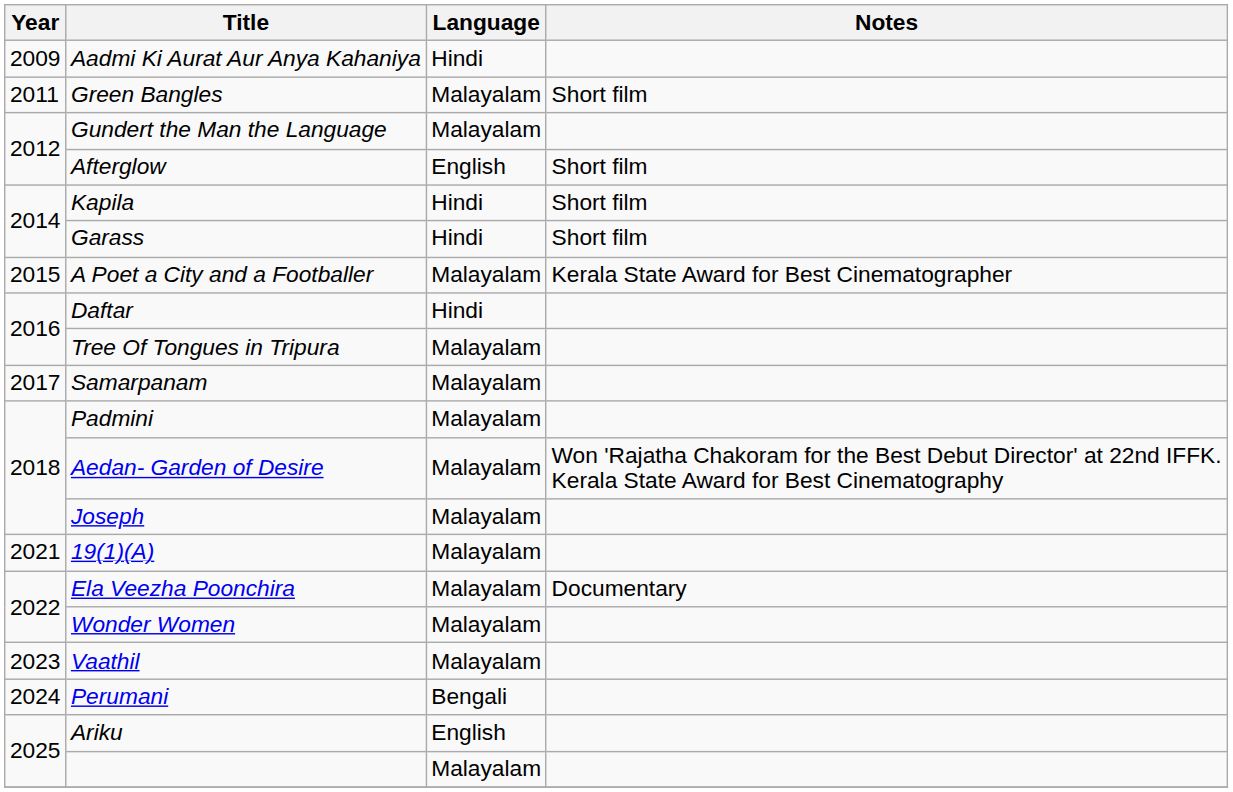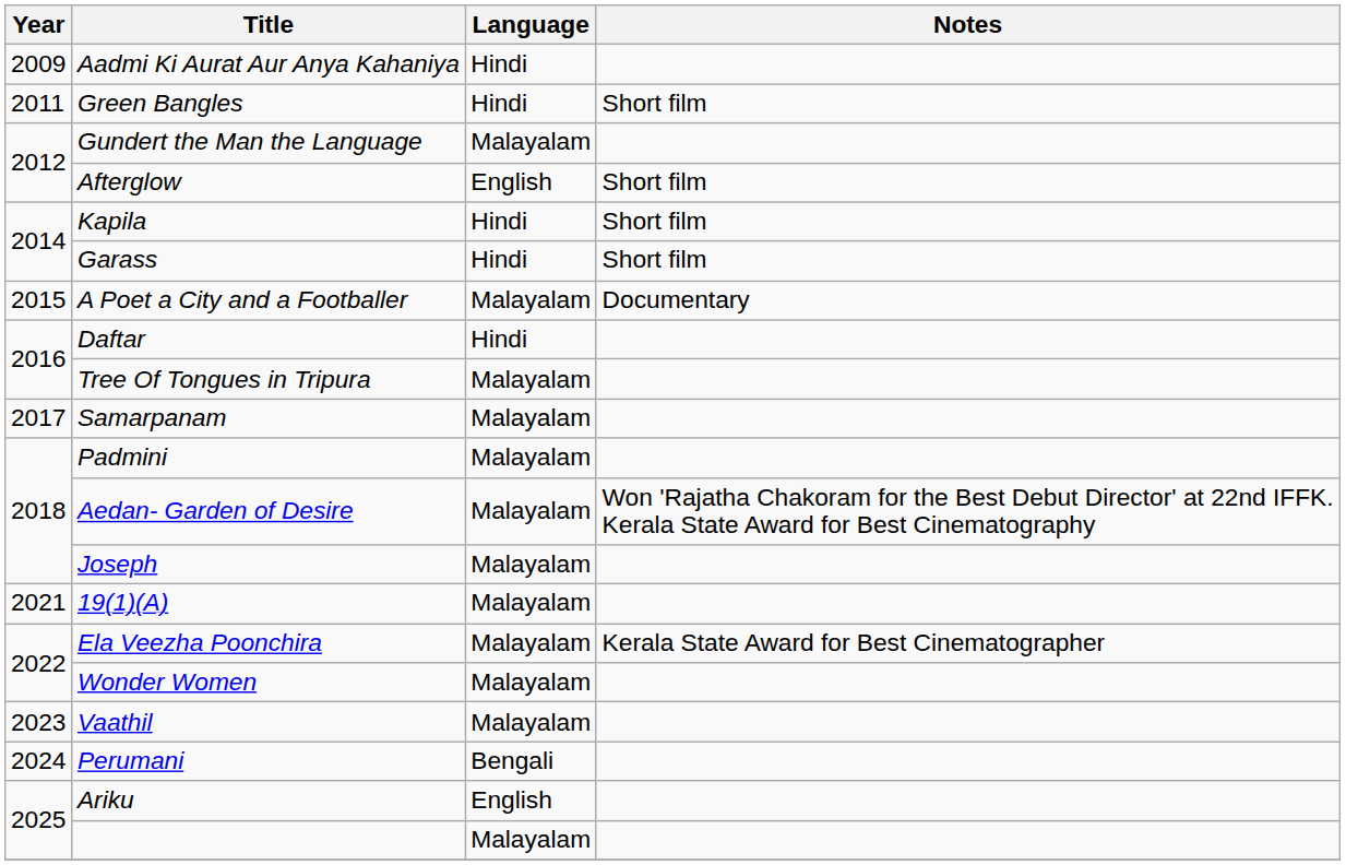Green Bangles | Language: Malayalam -> Hindi
A Poet a City and a Footballer | Notes: Kerala State Award for Best Cinematographer -> Documentary
Ela Veezha Poonchira | Notes: Documentary -> Kerala State Award for Best Cinematographer
